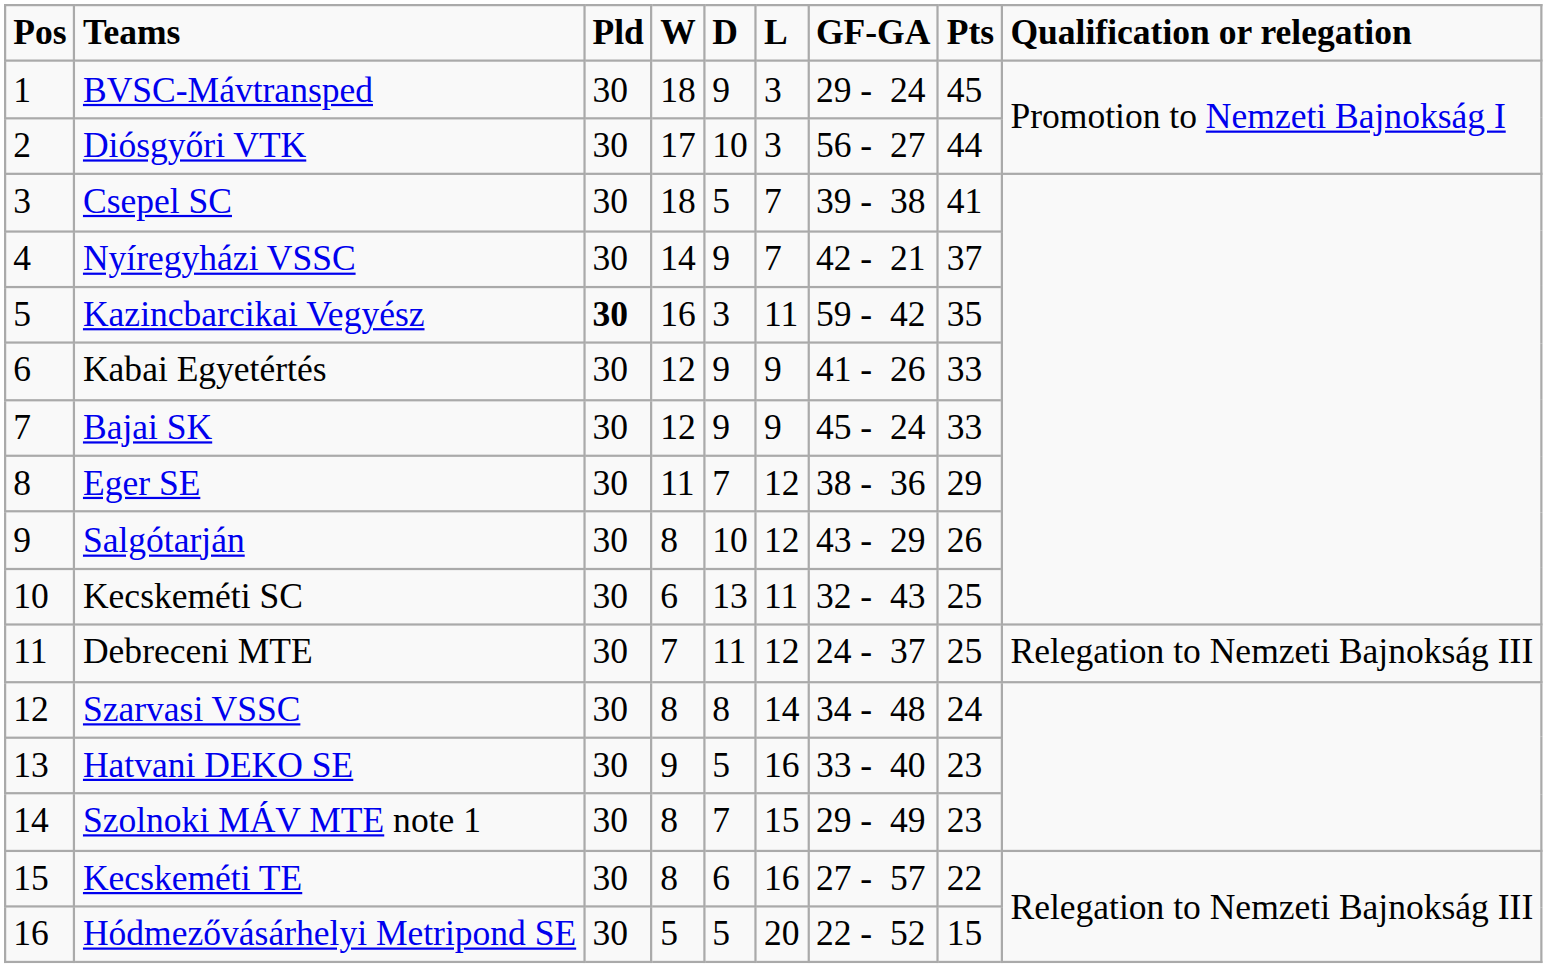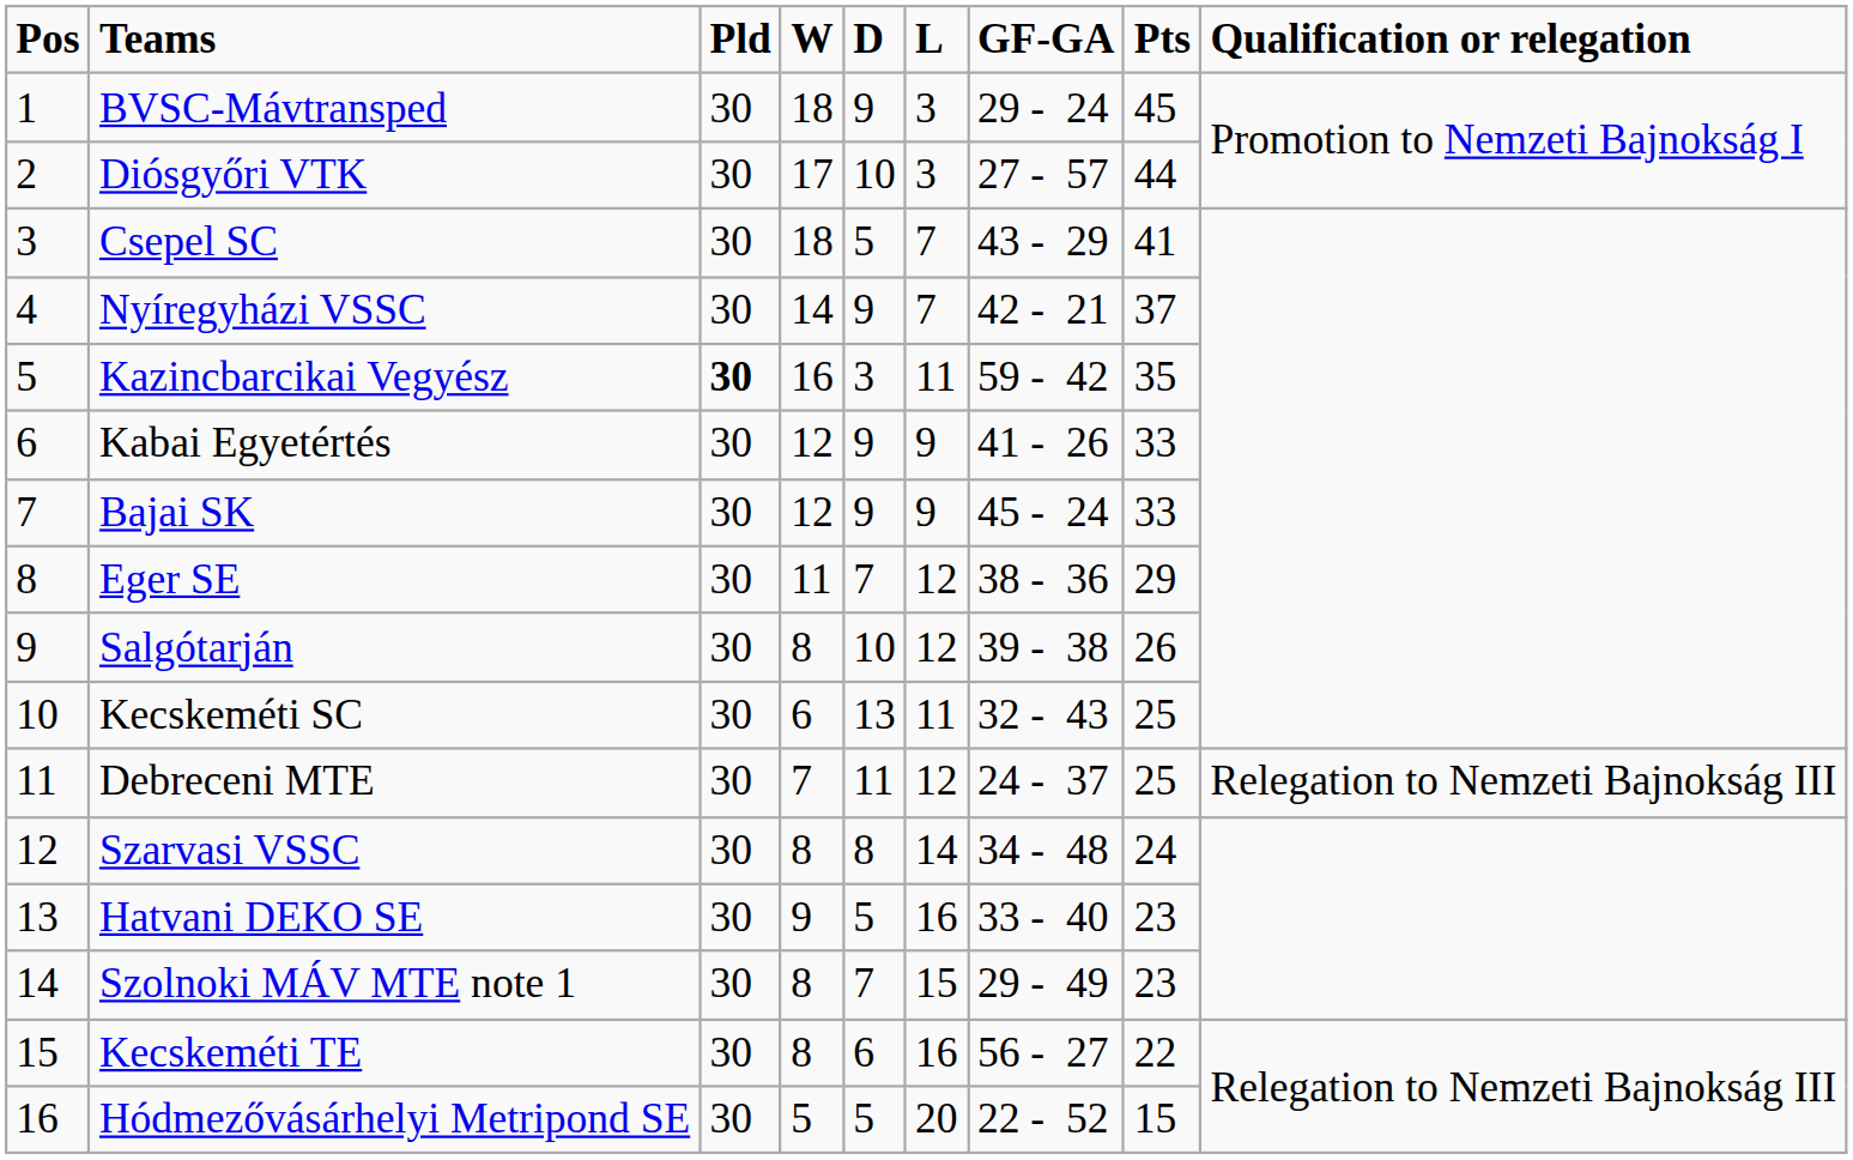Diósgyőri VTK | GF-GA: 56 - 27 -> 27 - 57
Csepel SC | GF-GA: 39 - 38 -> 43 - 29
Salgótarján | GF-GA: 43 - 29 -> 39 - 38
Kecskeméti TE | GF-GA: 27 - 57 -> 56 - 27
